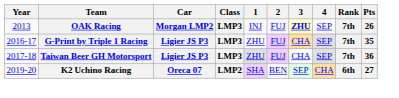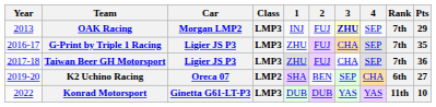OAK Racing | Pts: 26 -> 29
+ row: 2022 | Konrad Motorsport | Ginetta G61-LT-P3 | LMP3 | DUB | DUB | YAS | YAS | 11th | 10
